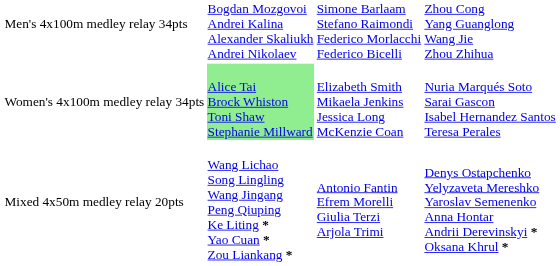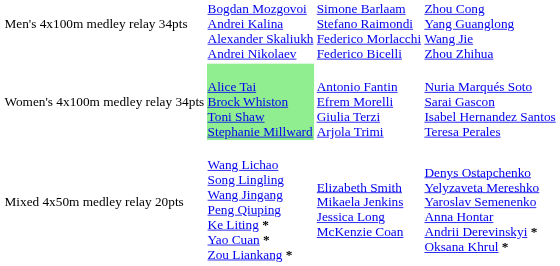Women's 4x100m medley relay 34pts | column 3: Elizabeth Smith Mikaela Jenkins Jessica Long McKenzie Coan -> Antonio Fantin Efrem Morelli Giulia Terzi Arjola Trimi
Mixed 4x50m medley relay 20pts | column 3: Antonio Fantin Efrem Morelli Giulia Terzi Arjola Trimi -> Elizabeth Smith Mikaela Jenkins Jessica Long McKenzie Coan
